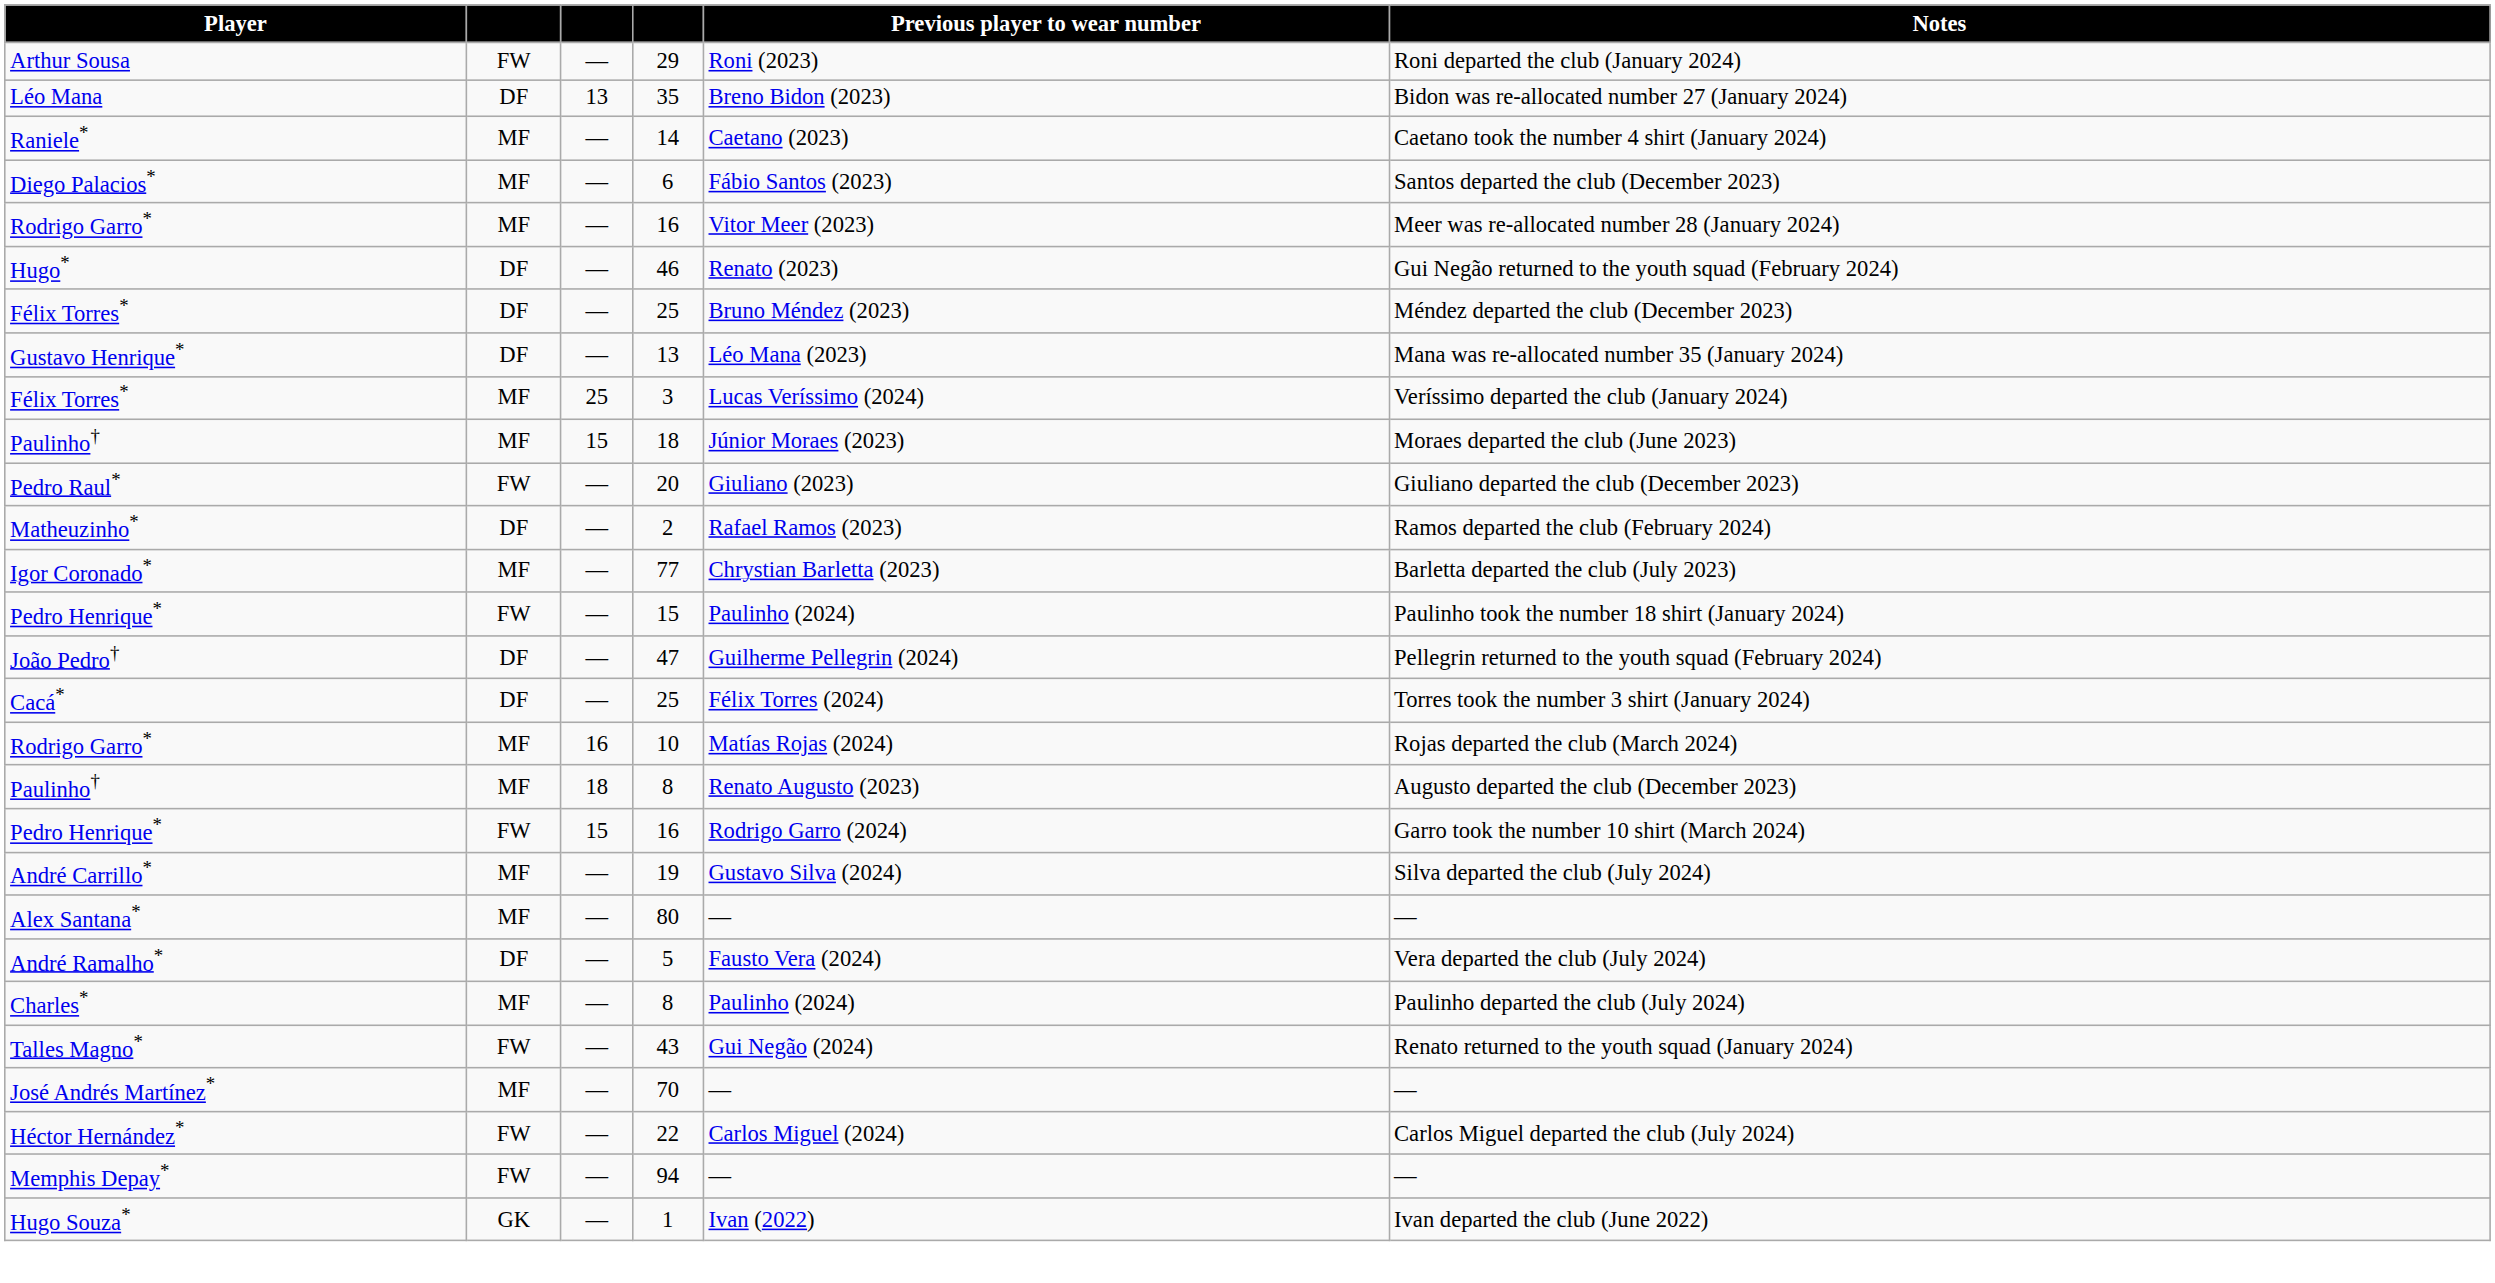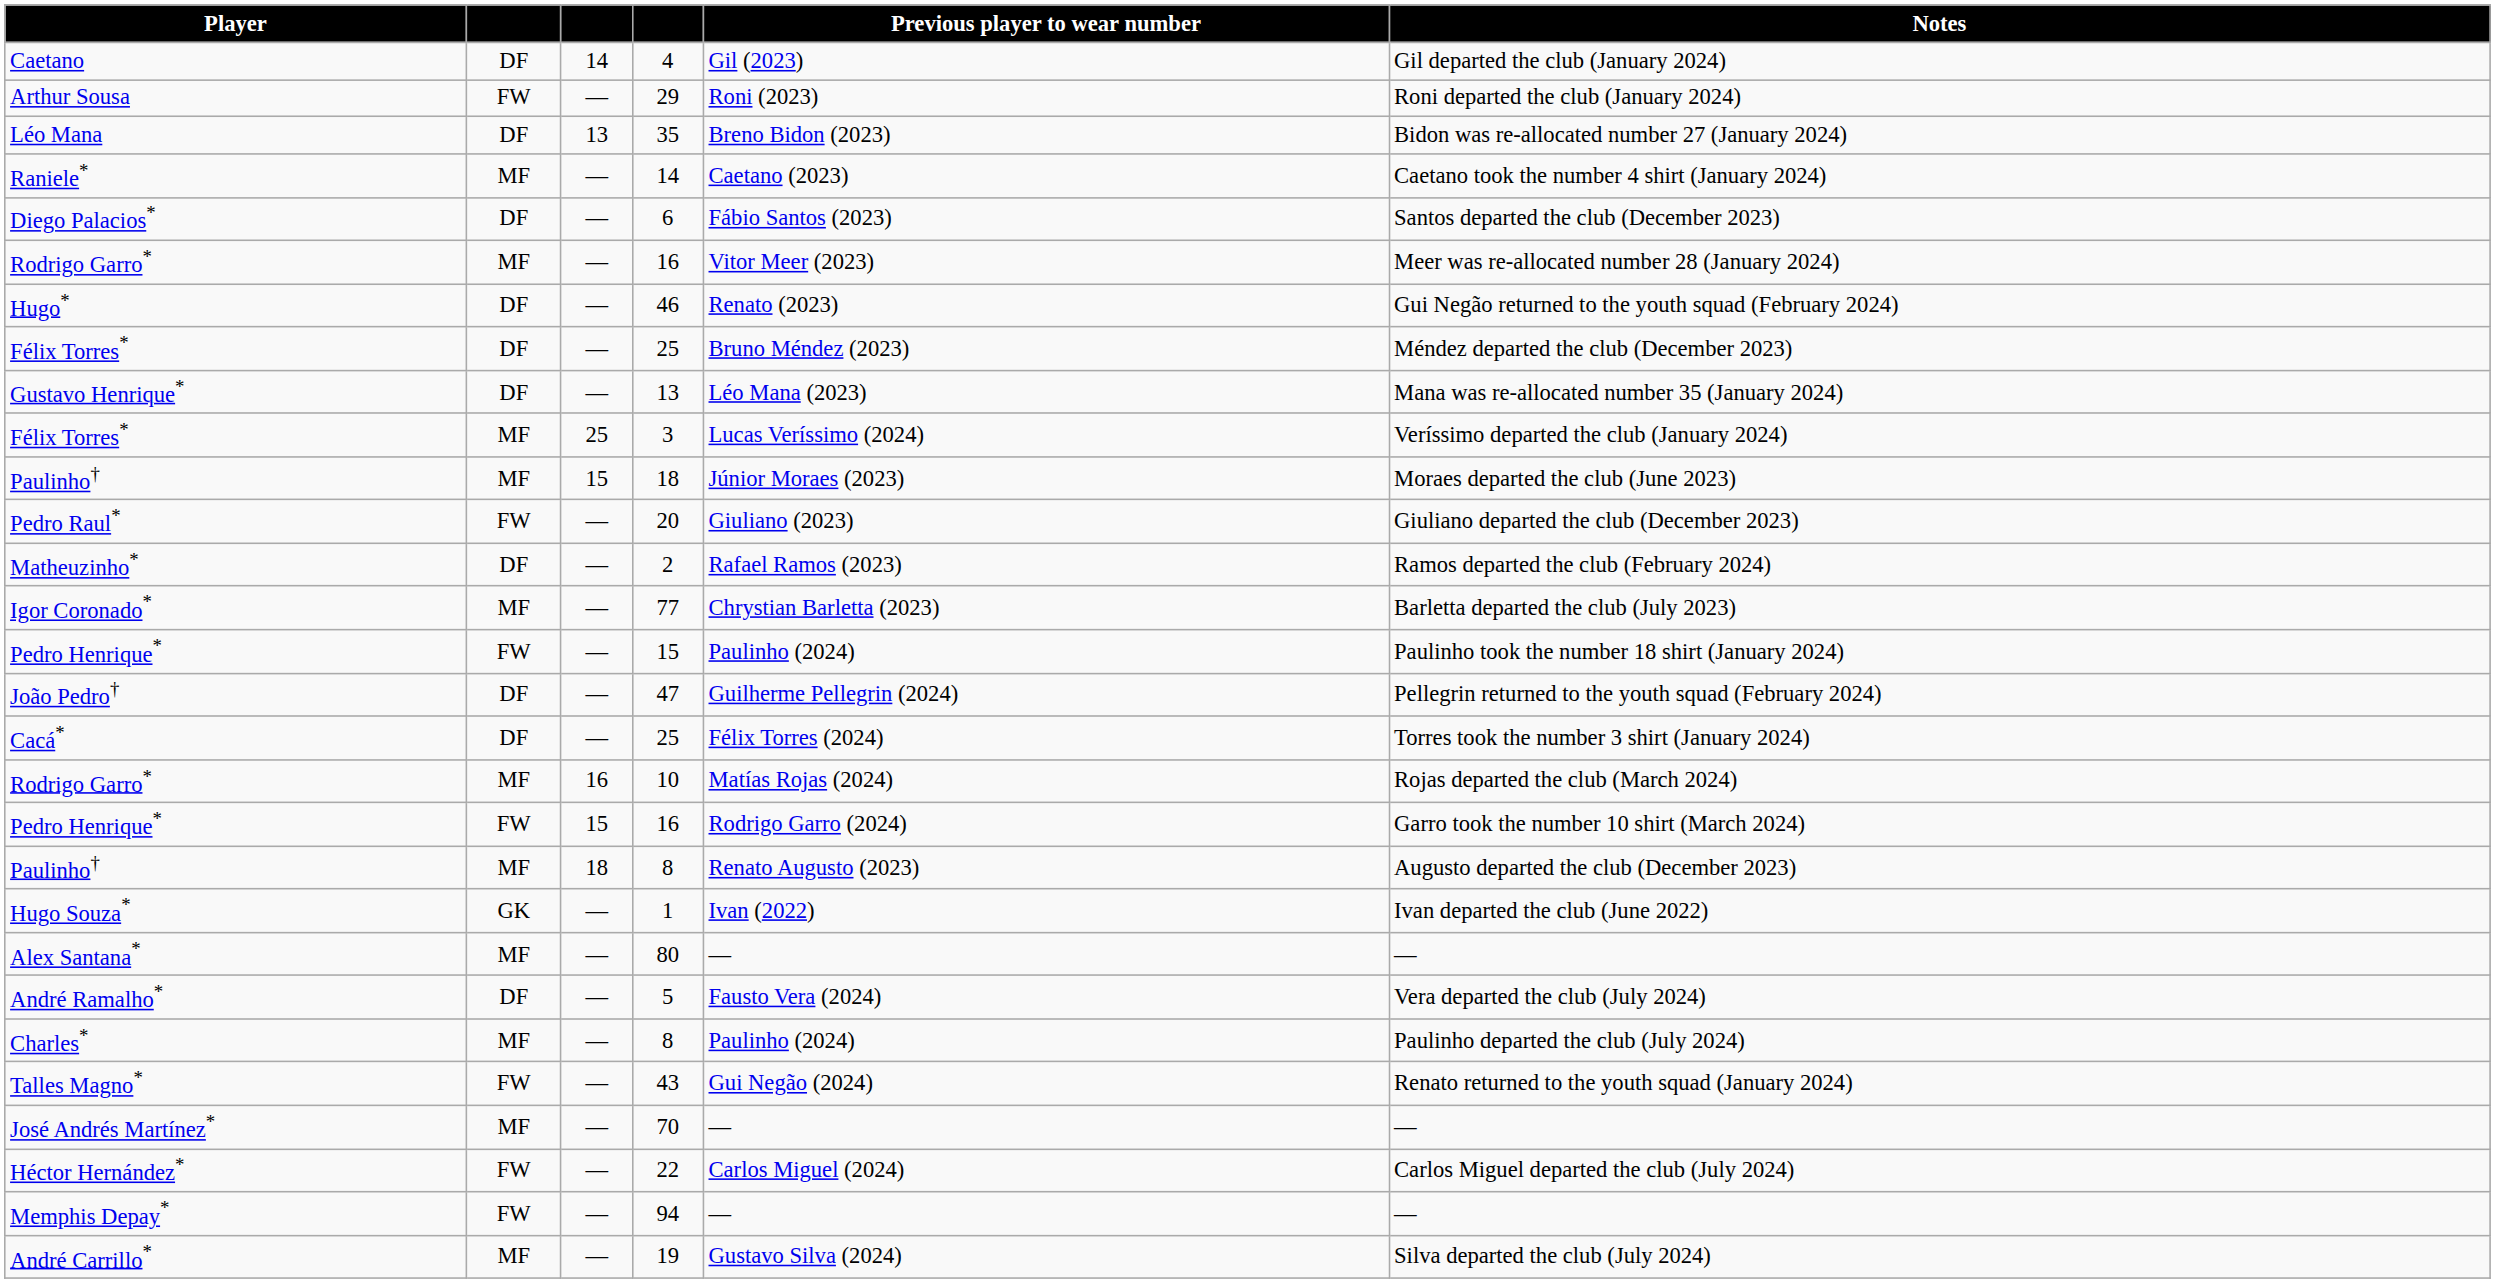+ row: Caetano | DF | 14 | 4 | Gil (2023) | Gil departed the club (January 2024)
6 | column 2: MF -> DF
rows swapped: Pedro Henrique* / 16 <-> Paulinho† / 8
rows swapped: 1 <-> 19
